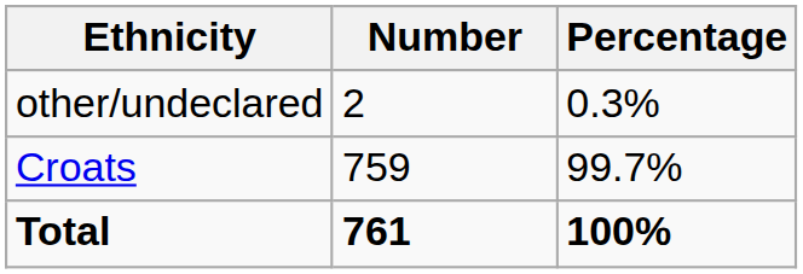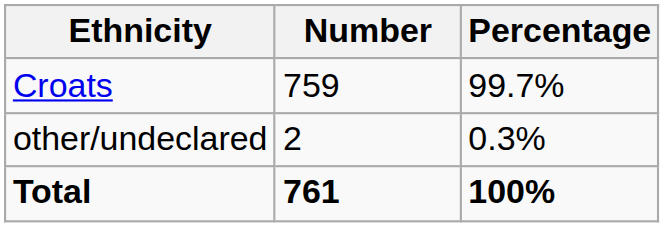rows swapped: Croats <-> other/undeclared
